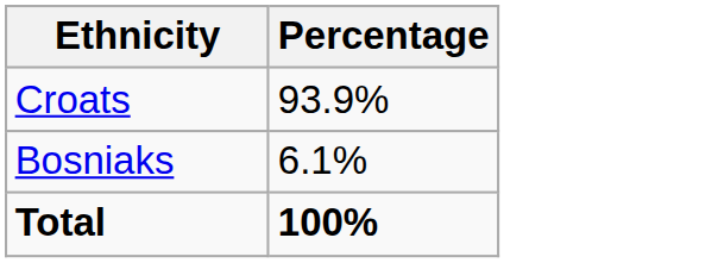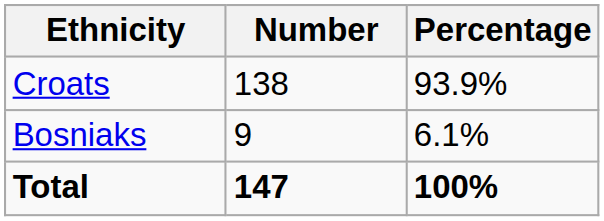+ column: Number | 138 | 9 | 147
